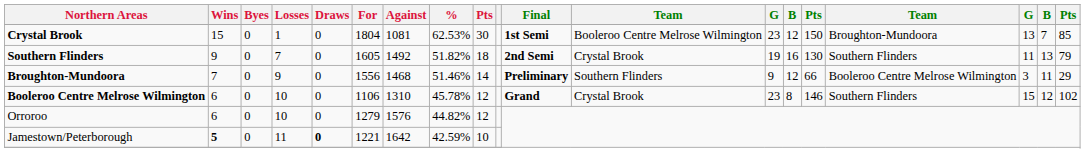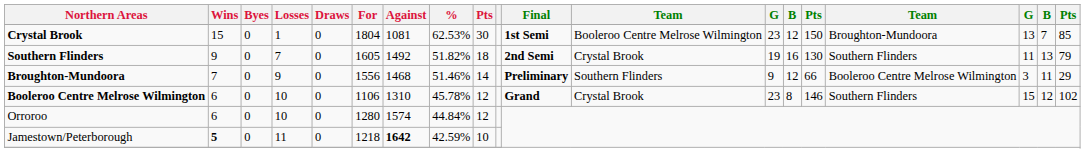Orroroo | For: 1279 -> 1280
Orroroo | Against: 1576 -> 1574
Orroroo | %: 44.82% -> 44.84%
Jamestown/Peterborough | Draws: bold -> normal
Jamestown/Peterborough | For: 1221 -> 1218
Jamestown/Peterborough | Against: normal -> bold
